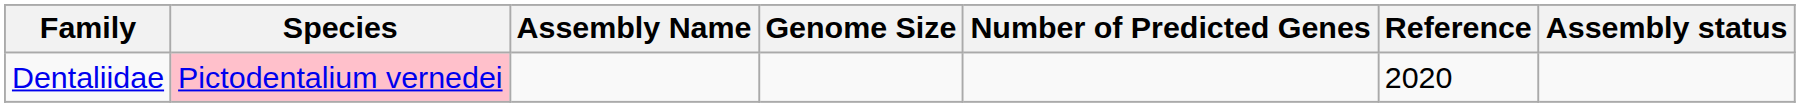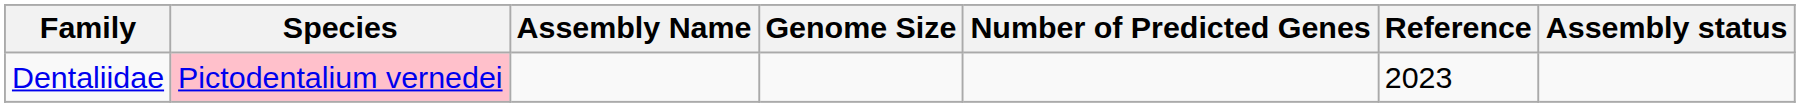Dentaliidae | Reference: 2020 -> 2023
